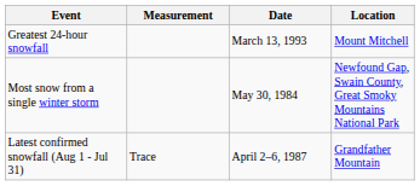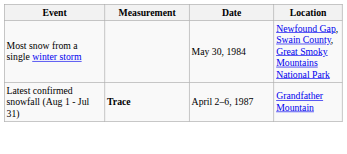- row: Greatest 24-hour snowfall | March 13, 1993 | Mount Mitchell
Latest confirmed snowfall (Aug 1 - Jul 31) | Measurement: normal -> bold
